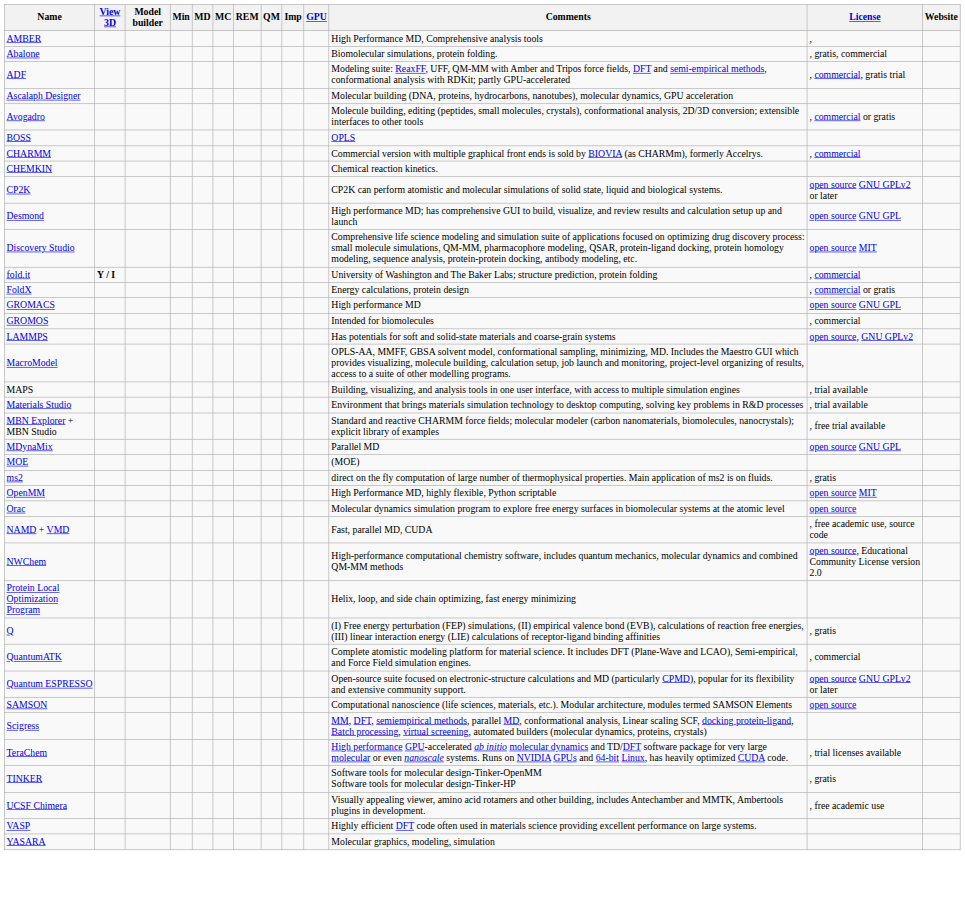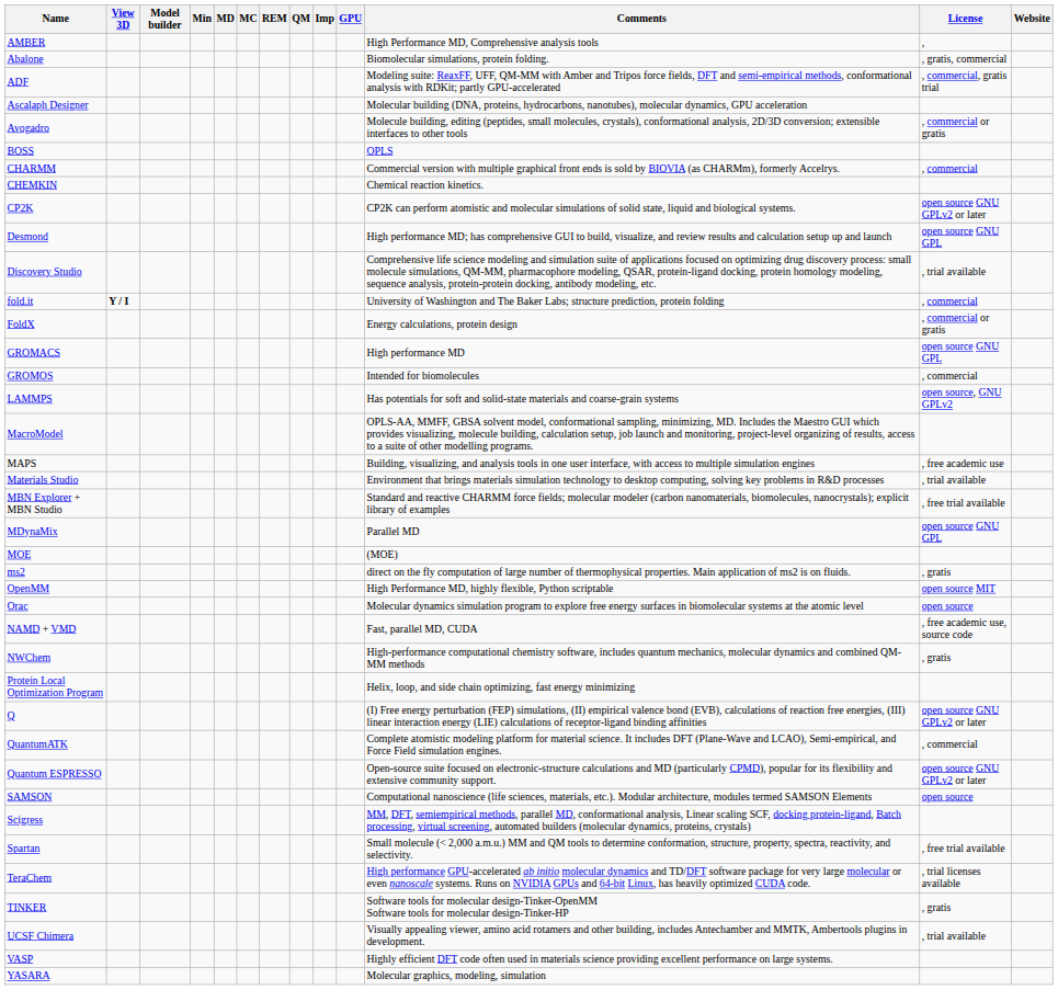Discovery Studio | License: open source MIT -> , trial available
MAPS | License: , trial available -> , free academic use
NWChem | License: open source, Educational Community License version 2.0 -> , gratis
Q | License: , gratis -> open source GNU GPLv2 or later
+ row: Spartan | Small molecule (< 2,000 a.m.u.) MM and QM tools to determine conformation, structure, property, spectra, reactivity, and selectivity. | , free trial available
UCSF Chimera | License: , free academic use -> , trial available
